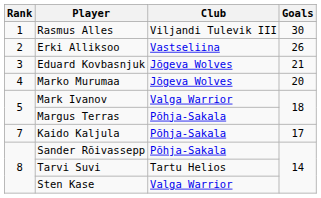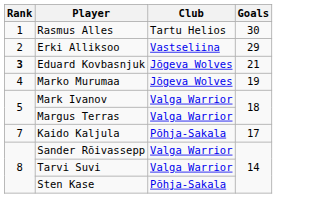Rasmus Alles | Club: Viljandi Tulevik III -> Tartu Helios
Erki Alliksoo | Goals: 26 -> 29
Eduard Kovbasnjuk | Rank: normal -> bold
Marko Murumaa | Goals: 20 -> 19
Margus Terras | Club: Põhja-Sakala -> Valga Warrior
Sander Rõivassepp | Club: Põhja-Sakala -> Valga Warrior
Tarvi Suvi | Club: Tartu Helios -> Valga Warrior
Sten Kase | Club: Valga Warrior -> Põhja-Sakala
